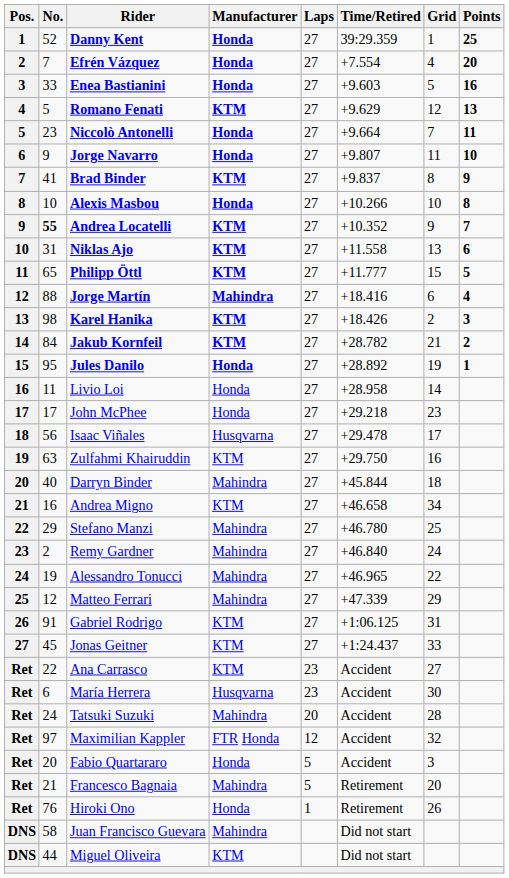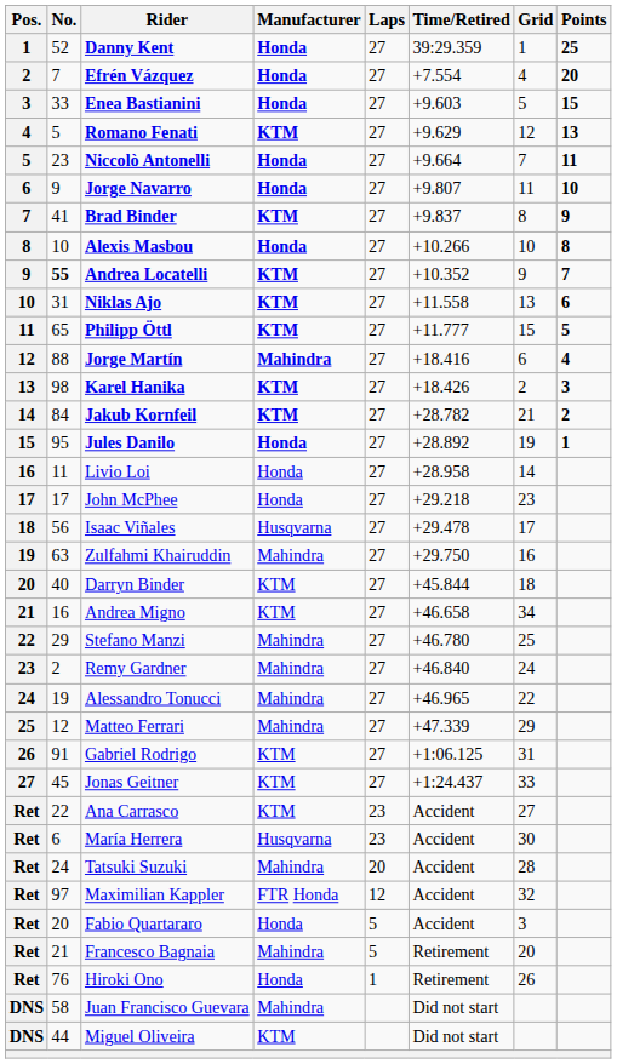Enea Bastianini | Points: 16 -> 15
Zulfahmi Khairuddin | Manufacturer: KTM -> Mahindra
Darryn Binder | Manufacturer: Mahindra -> KTM
